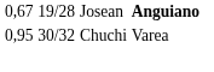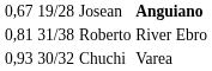+ row: 0,81 | 31/38 | Roberto | River Ebro
Chuchi | column 1: 0,95 -> 0,93
